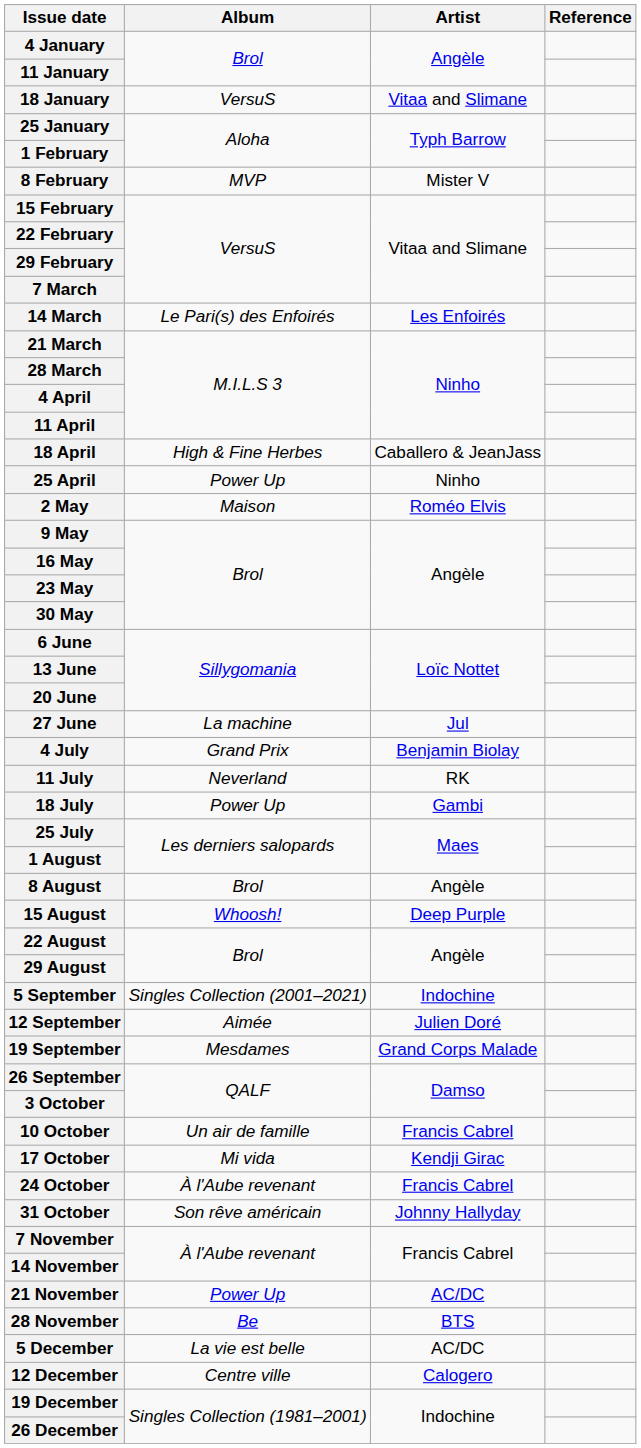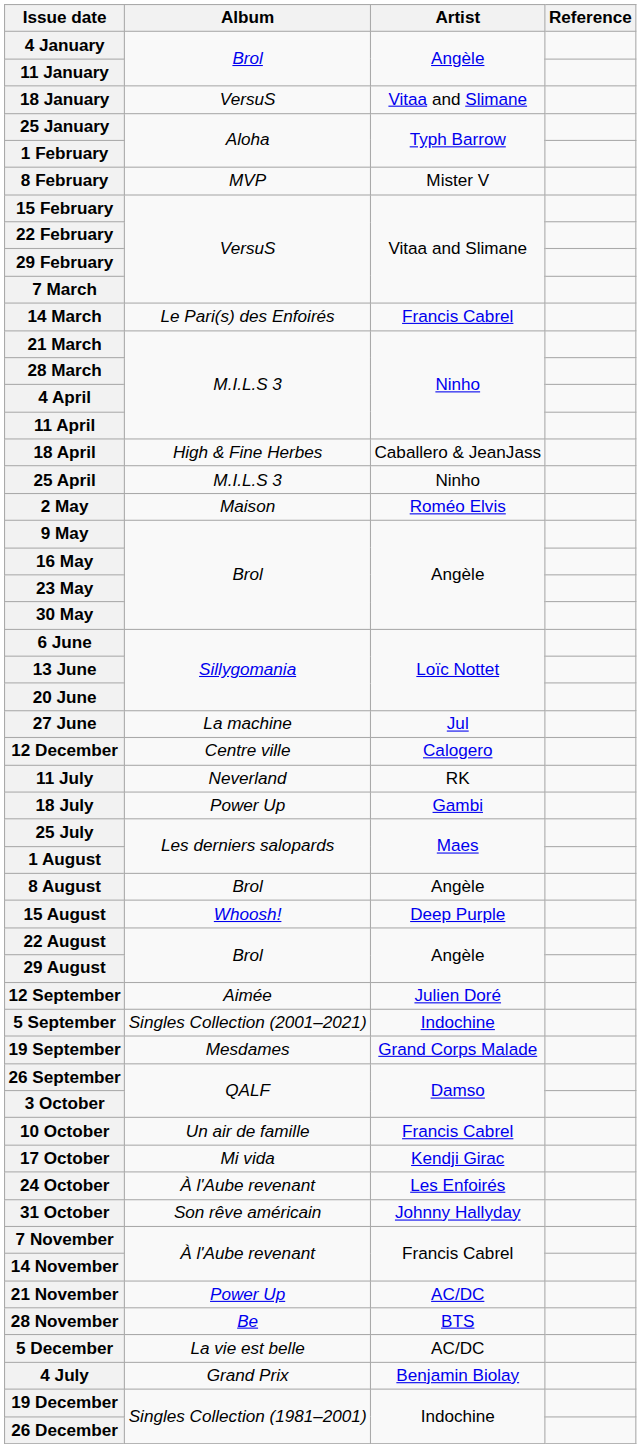14 March | Artist: Les Enfoirés -> Francis Cabrel
25 April | Album: Power Up -> M.I.L.S 3
rows swapped: 4 July <-> 12 December
rows swapped: 5 September <-> 12 September
24 October | Artist: Francis Cabrel -> Les Enfoirés
